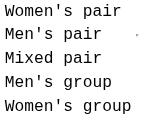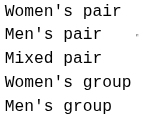rows swapped: Women's group <-> Men's group
